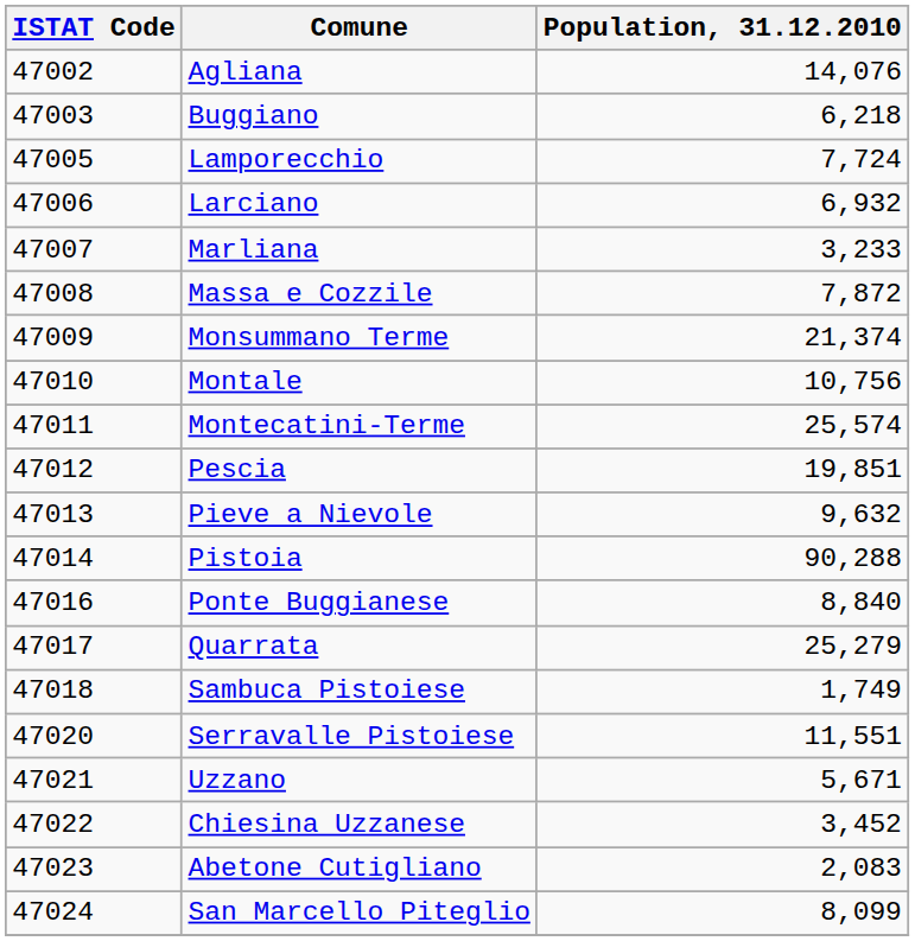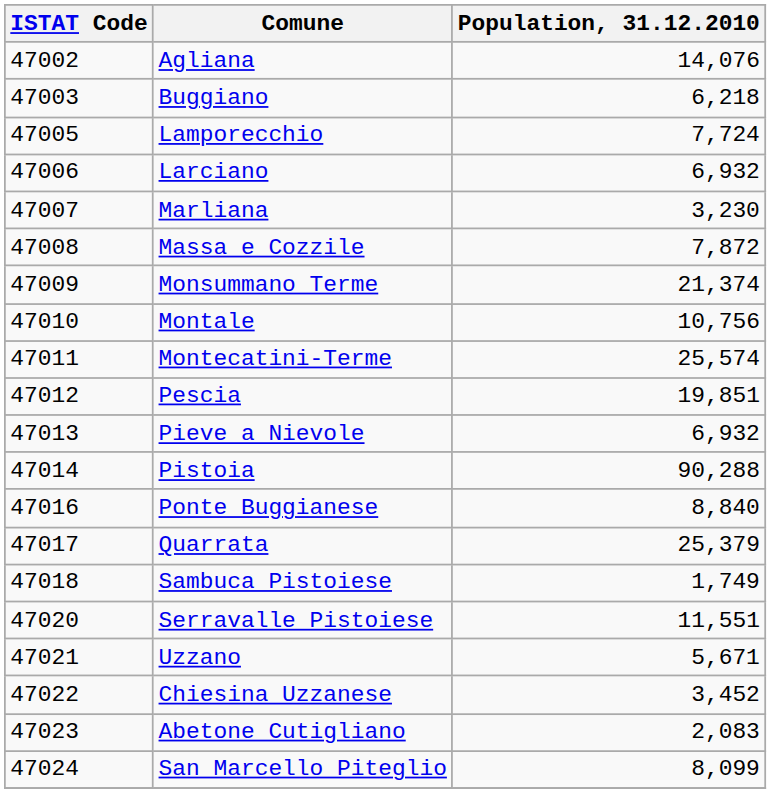Marliana | Population, 31.12.2010: 3,233 -> 3,230
Pieve a Nievole | Population, 31.12.2010: 9,632 -> 6,932
Quarrata | Population, 31.12.2010: 25,279 -> 25,379
